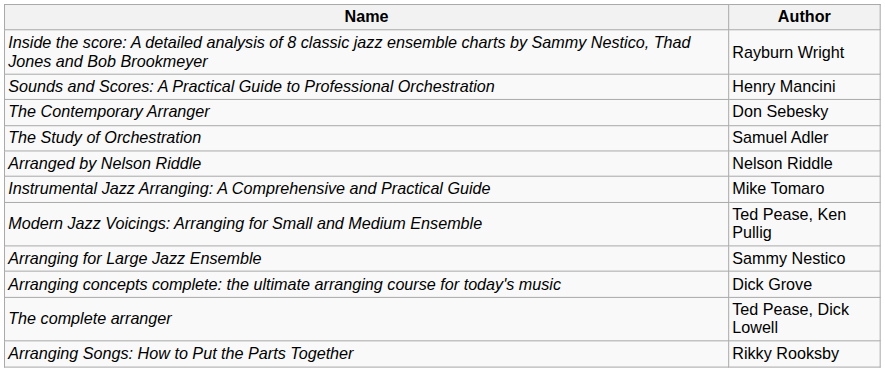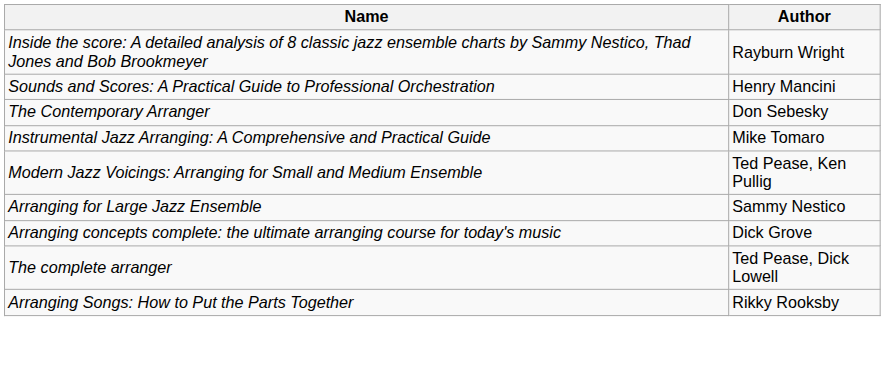- row: The Study of Orchestration | Samuel Adler
- row: Arranged by Nelson Riddle | Nelson Riddle
